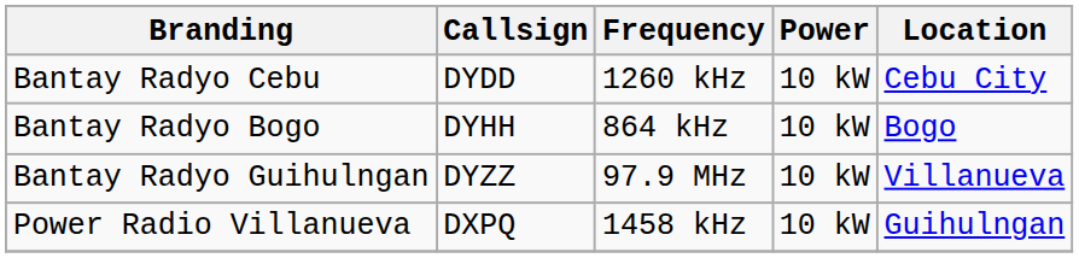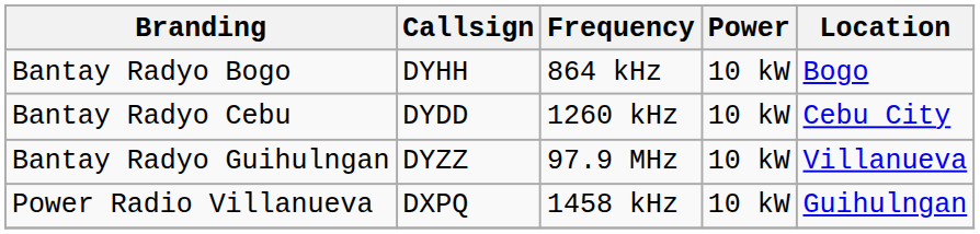rows swapped: Bantay Radyo Cebu <-> Bantay Radyo Bogo
